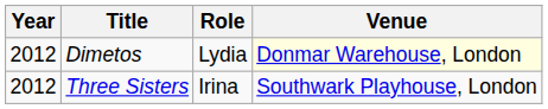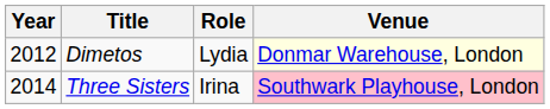Three Sisters | Year: 2012 -> 2014
Three Sisters | Venue: no background -> pink background
